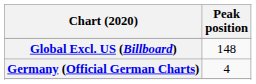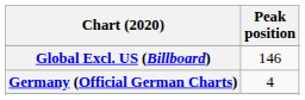Global Excl. US (Billboard) | Peak position: 148 -> 146
